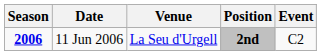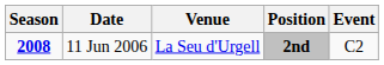11 Jun 2006 | Season: 2006 -> 2008
